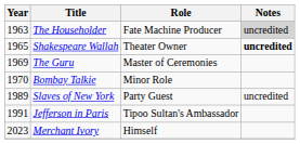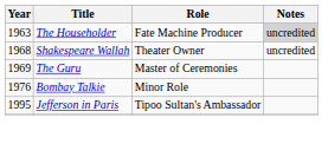Shakespeare Wallah | Year: 1965 -> 1968
Shakespeare Wallah | Notes: bold -> normal
Bombay Talkie | Year: 1970 -> 1976
- row: 1989 | Slaves of New York | Party Guest | uncredited
Jefferson in Paris | Year: 1991 -> 1995
- row: 2023 | Merchant Ivory | Himself
